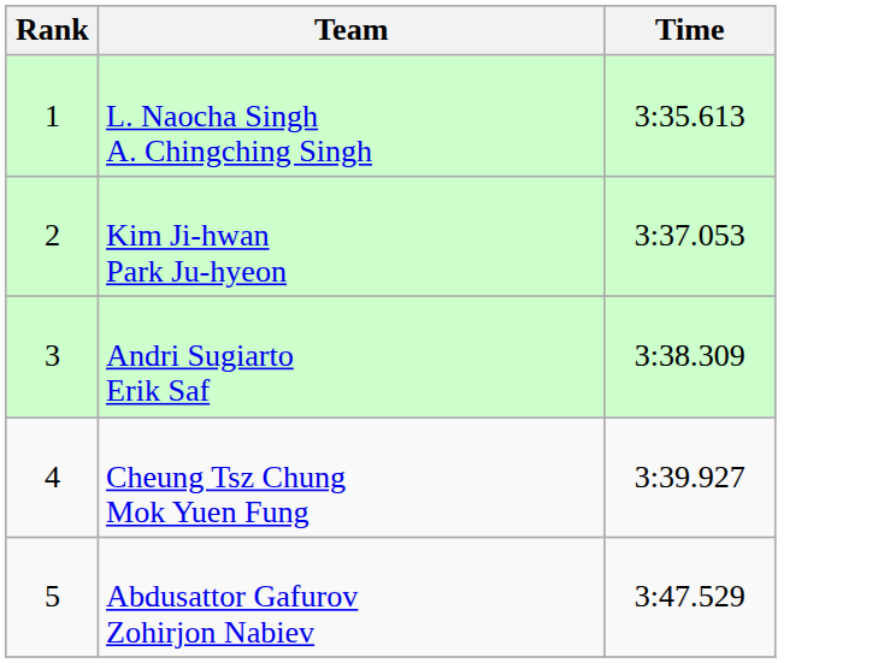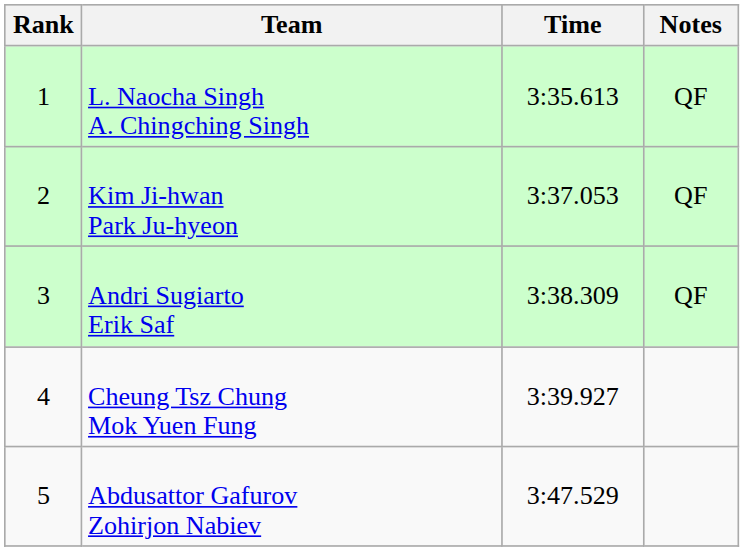+ column: Notes | QF | QF | QF
